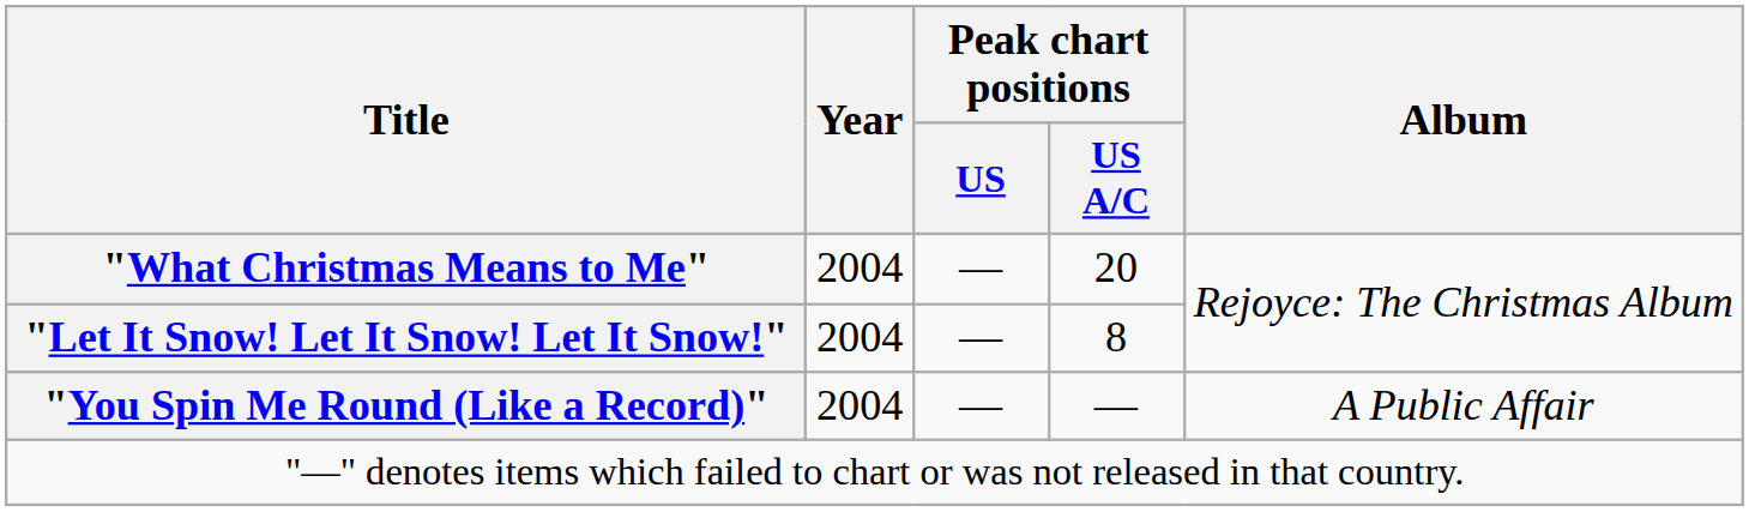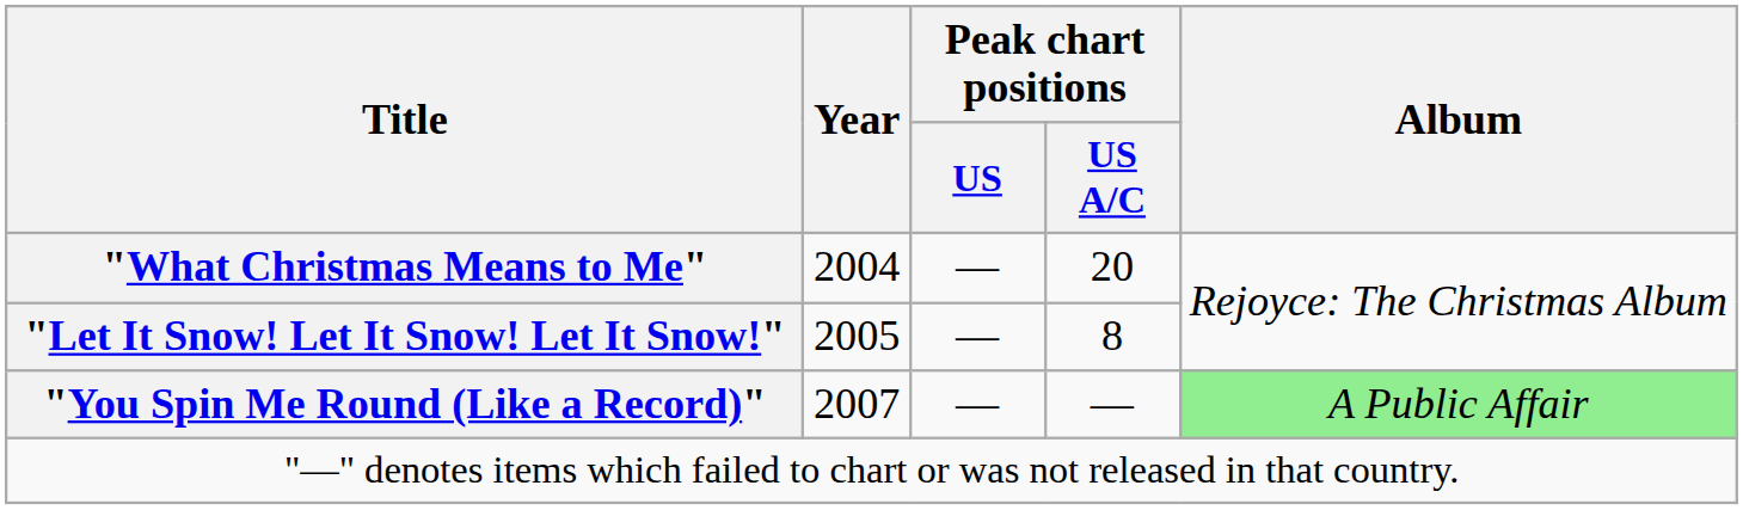"Let It Snow! Let It Snow! Let It Snow!" | Year: 2004 -> 2005
"You Spin Me Round (Like a Record)" | Year: 2004 -> 2007
"You Spin Me Round (Like a Record)" | Album: no background -> lightgreen background
